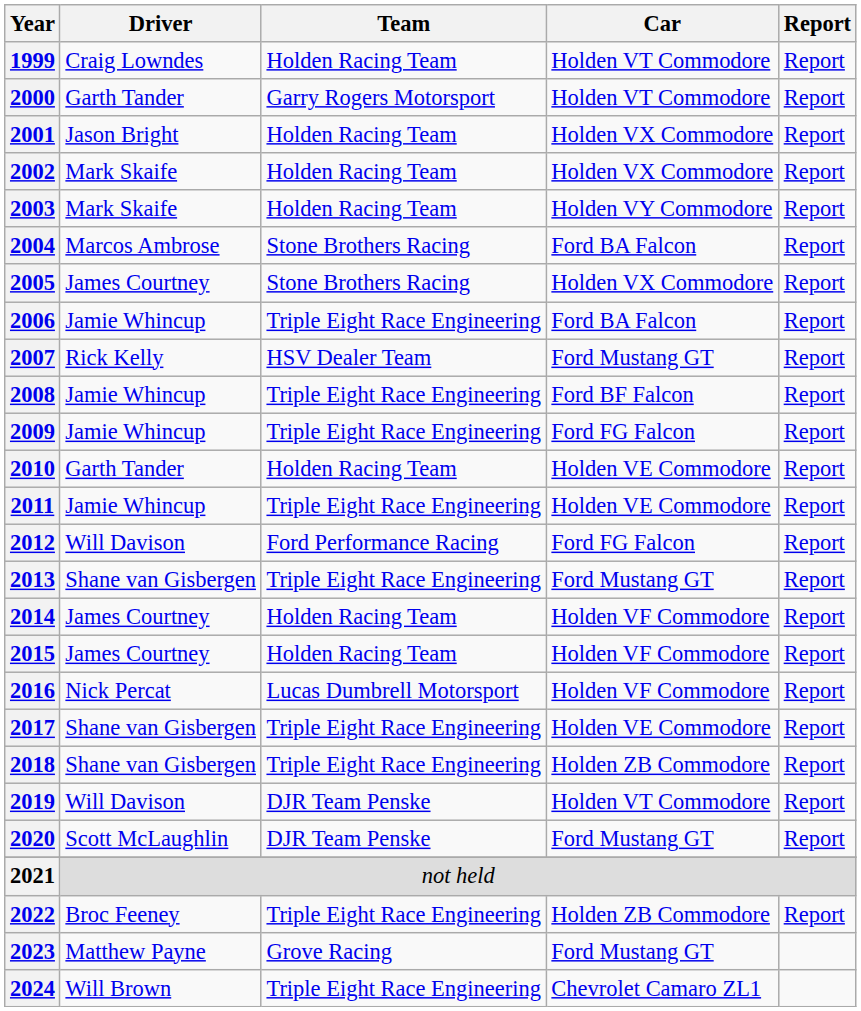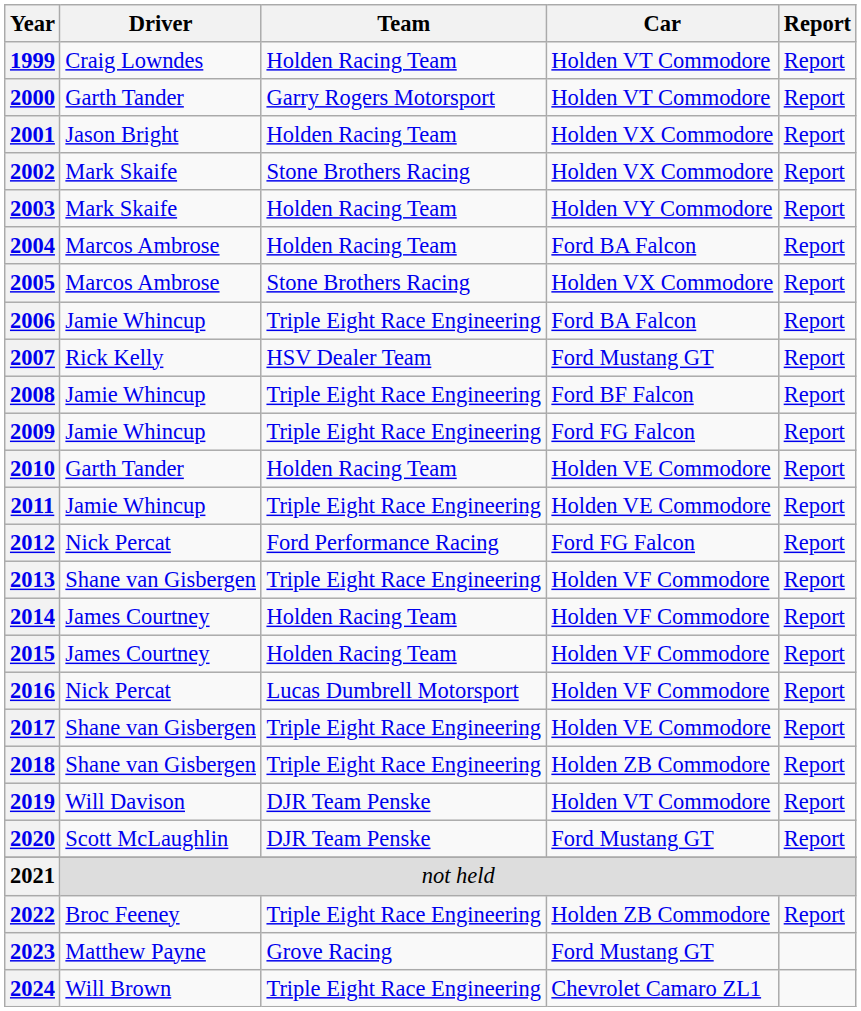2002 | Team: Holden Racing Team -> Stone Brothers Racing
2004 | Team: Stone Brothers Racing -> Holden Racing Team
2005 | Driver: James Courtney -> Marcos Ambrose
2012 | Driver: Will Davison -> Nick Percat
2013 | Car: Ford Mustang GT -> Holden VF Commodore
